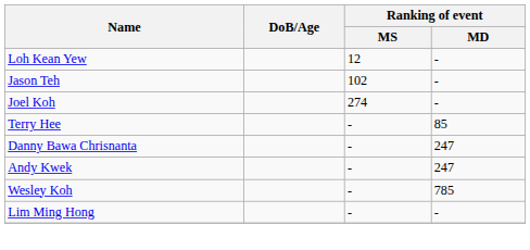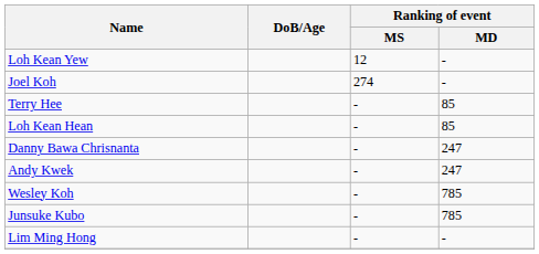- row: Jason Teh | 102 | -
+ row: Loh Kean Hean | - | 85
+ row: Junsuke Kubo | - | 785
